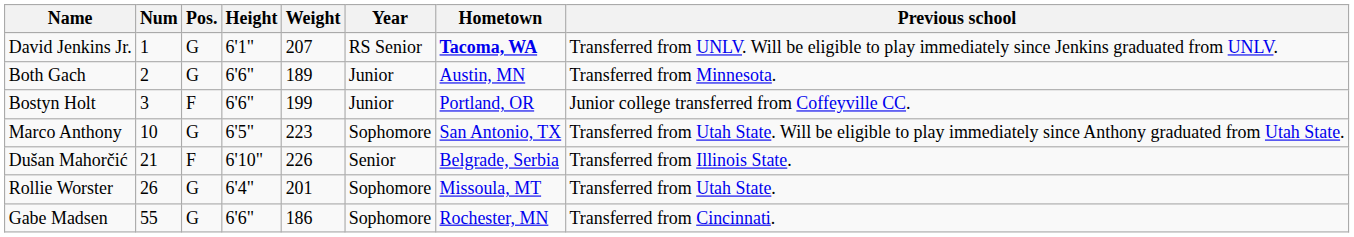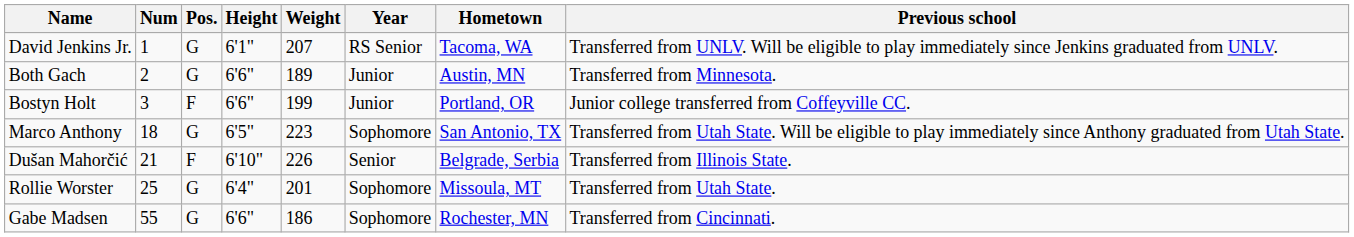David Jenkins Jr. | Hometown: bold -> normal
Marco Anthony | Num: 10 -> 18
Rollie Worster | Num: 26 -> 25
